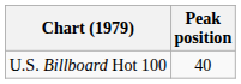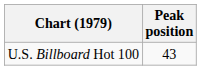U.S. Billboard Hot 100 | Peak position: 40 -> 43
